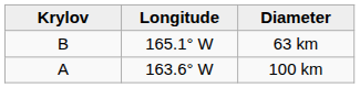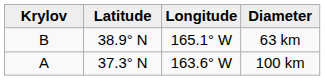+ column: Latitude | 38.9° N | 37.3° N
